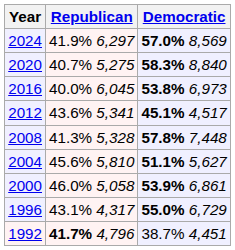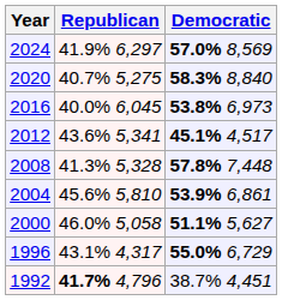2004 | Democratic: 51.1% 5,627 -> 53.9% 6,861
2000 | Democratic: 53.9% 6,861 -> 51.1% 5,627
